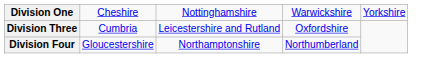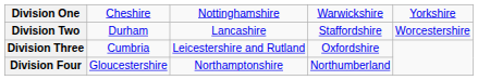+ row: Division Two | Durham | Lancashire | Staffordshire | Worcestershire
